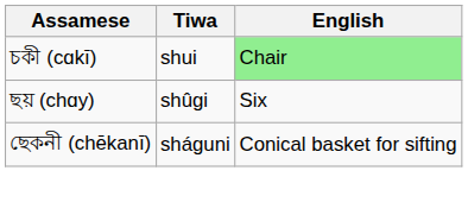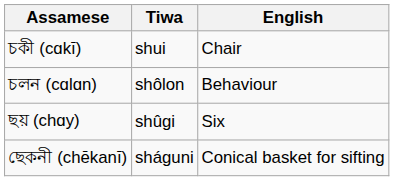চকী (cɑkī) | English: lightgreen background -> no background
+ row: চলন (cɑlɑn) | shôlon | Behaviour
